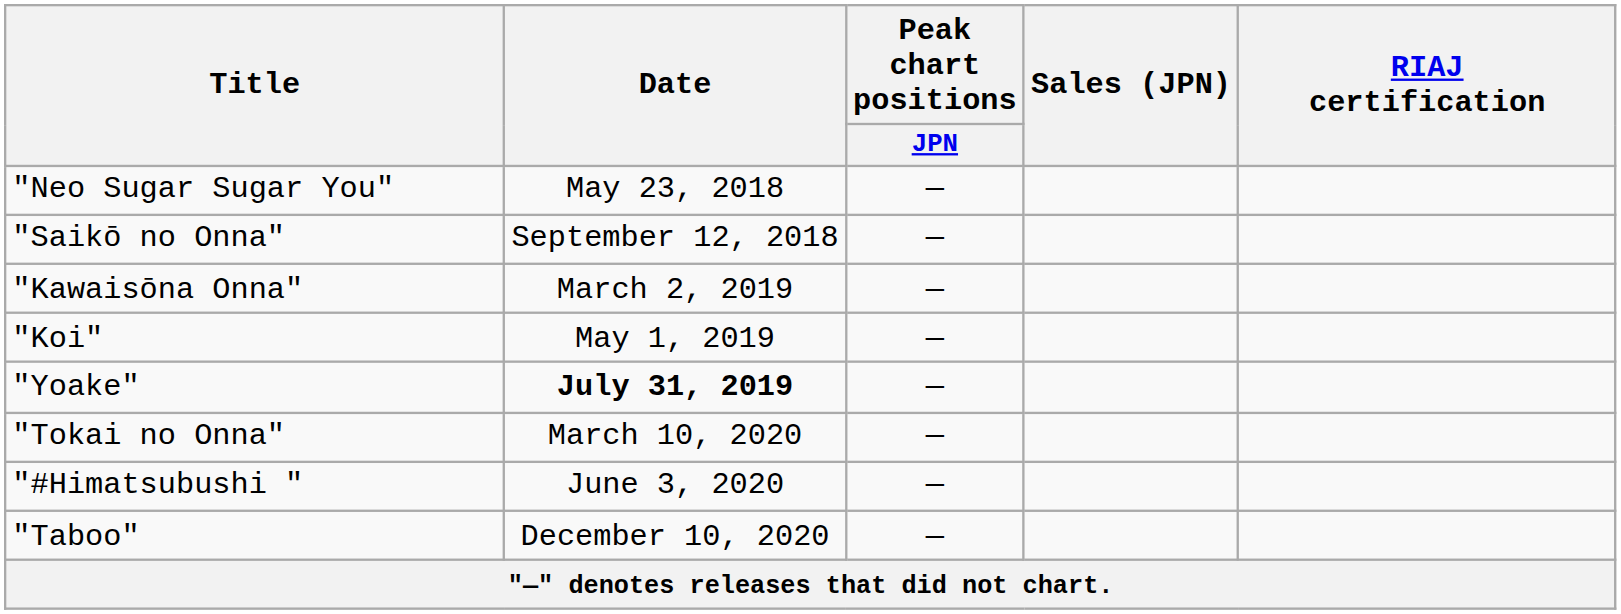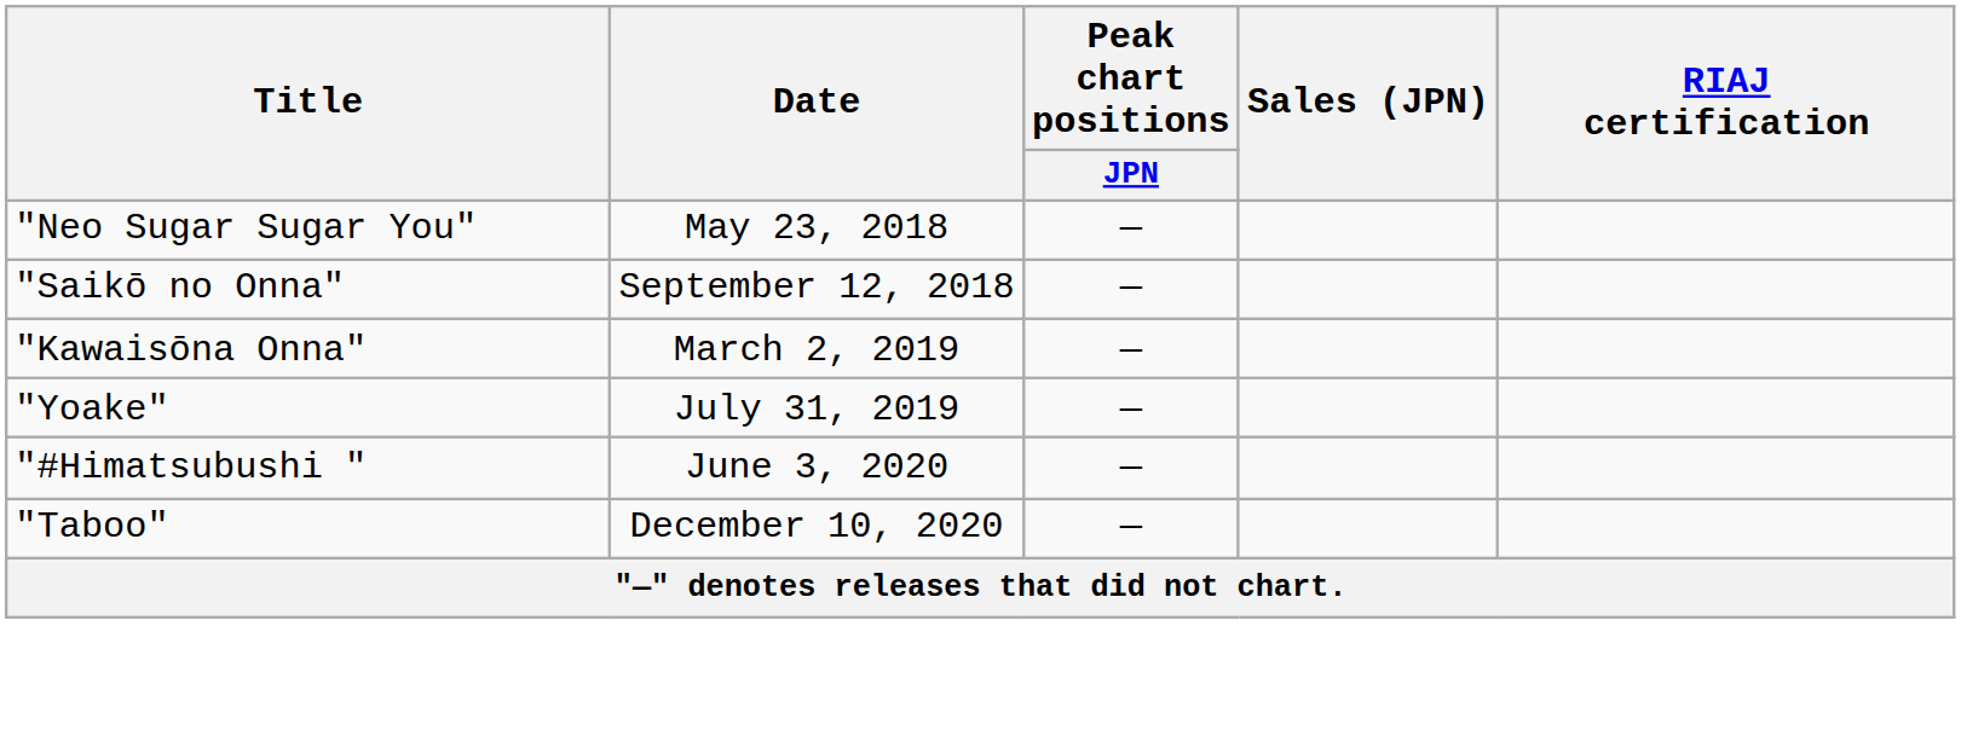- row: "Koi" | May 1, 2019 | —
"Yoake" | Date: bold -> normal
- row: "Tokai no Onna" | March 10, 2020 | —
